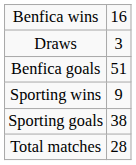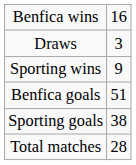rows swapped: Sporting wins <-> Benfica goals
